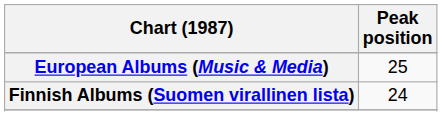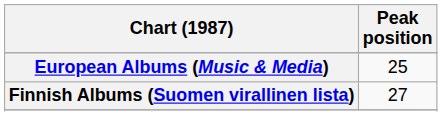Finnish Albums (Suomen virallinen lista) | Peak position: 24 -> 27
